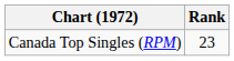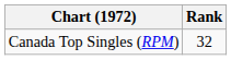Canada Top Singles (RPM) | Rank: 23 -> 32
